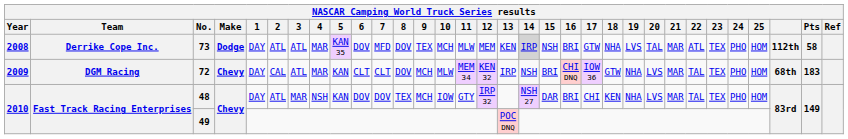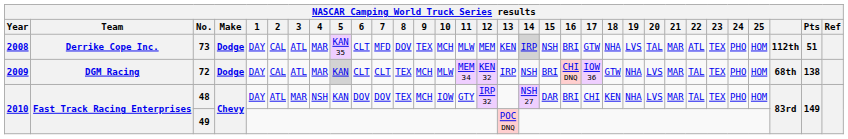73 | 2: ATL -> CAL
73 | 6: DOV -> CLT
73 | Pts: 58 -> 51
72 | Make: Chevy -> Dodge
72 | 5: no background -> lightgrey background
72 | 8: DOV -> TEX
72 | Pts: 183 -> 138
